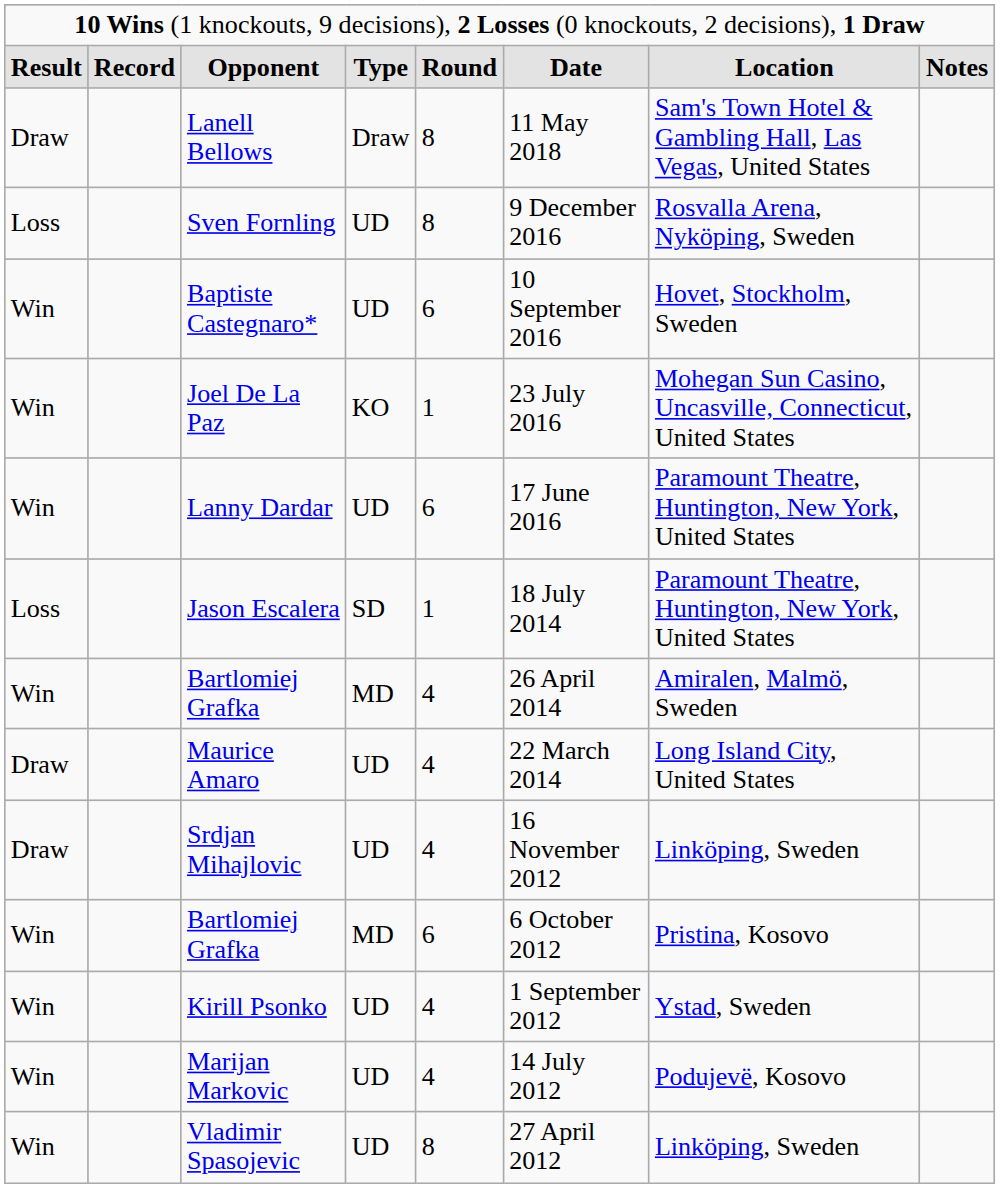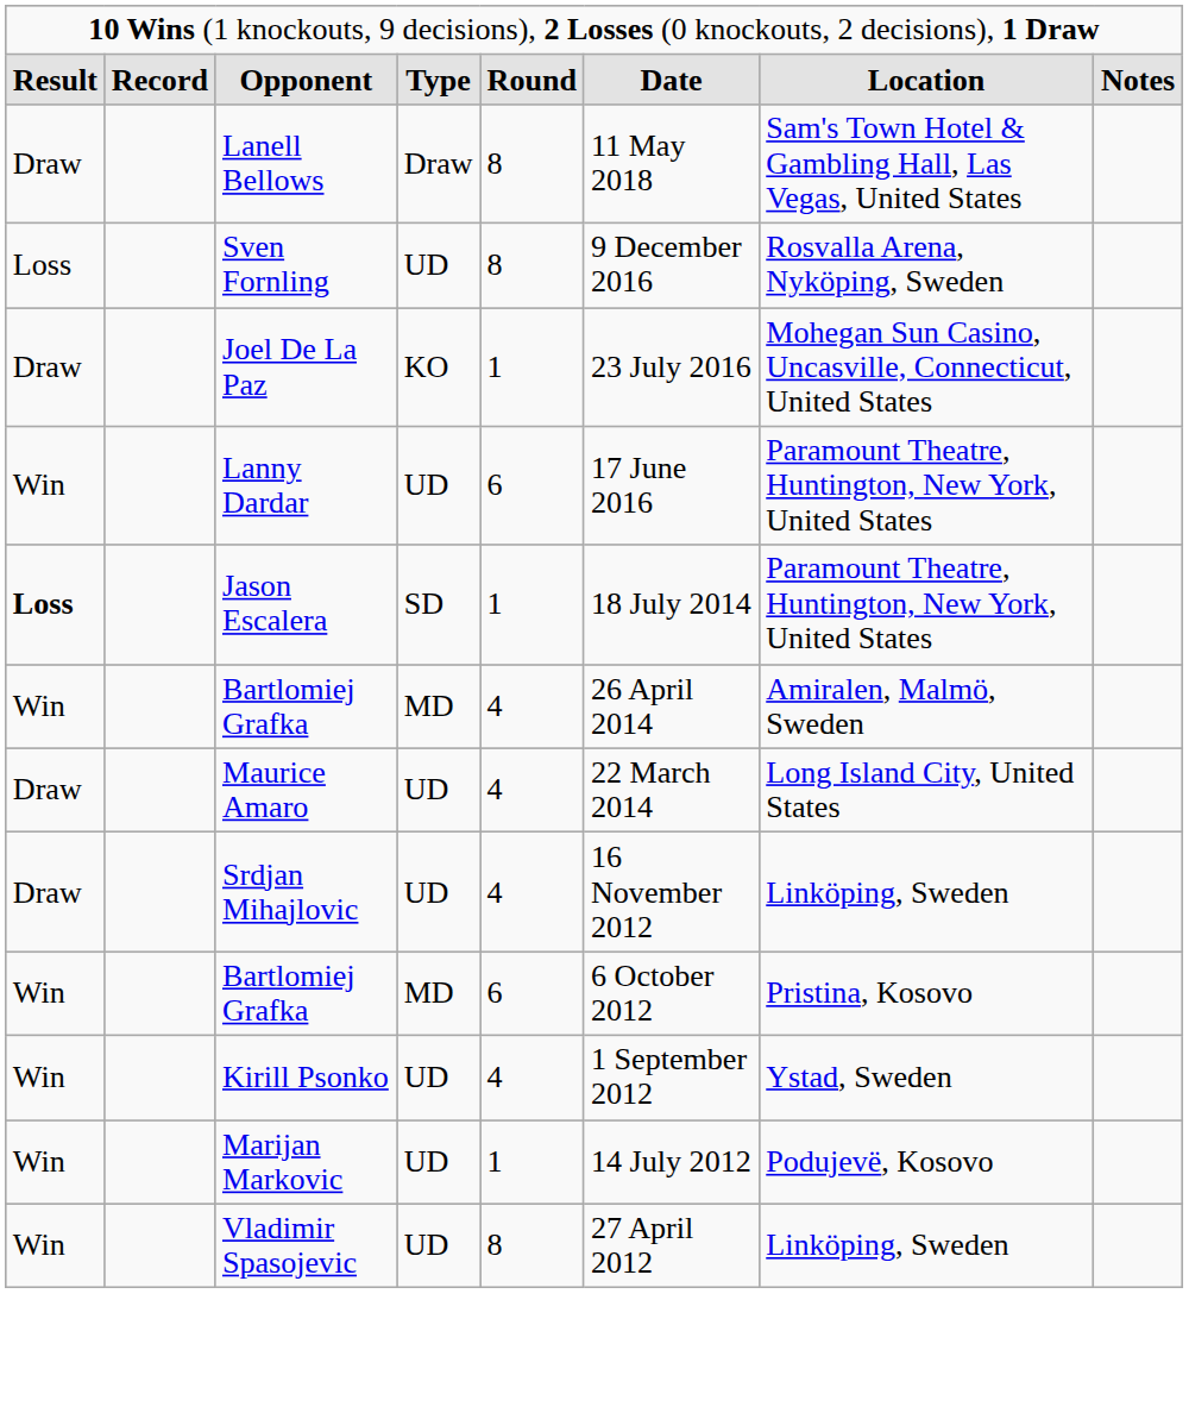- row: Win | Baptiste Castegnaro* | UD | 6 | 10 September 2016 | Hovet, Stockholm, Sweden
Joel De La Paz | column 1: Win -> Draw
Jason Escalera | column 1: normal -> bold
Marijan Markovic | column 5: 4 -> 1
